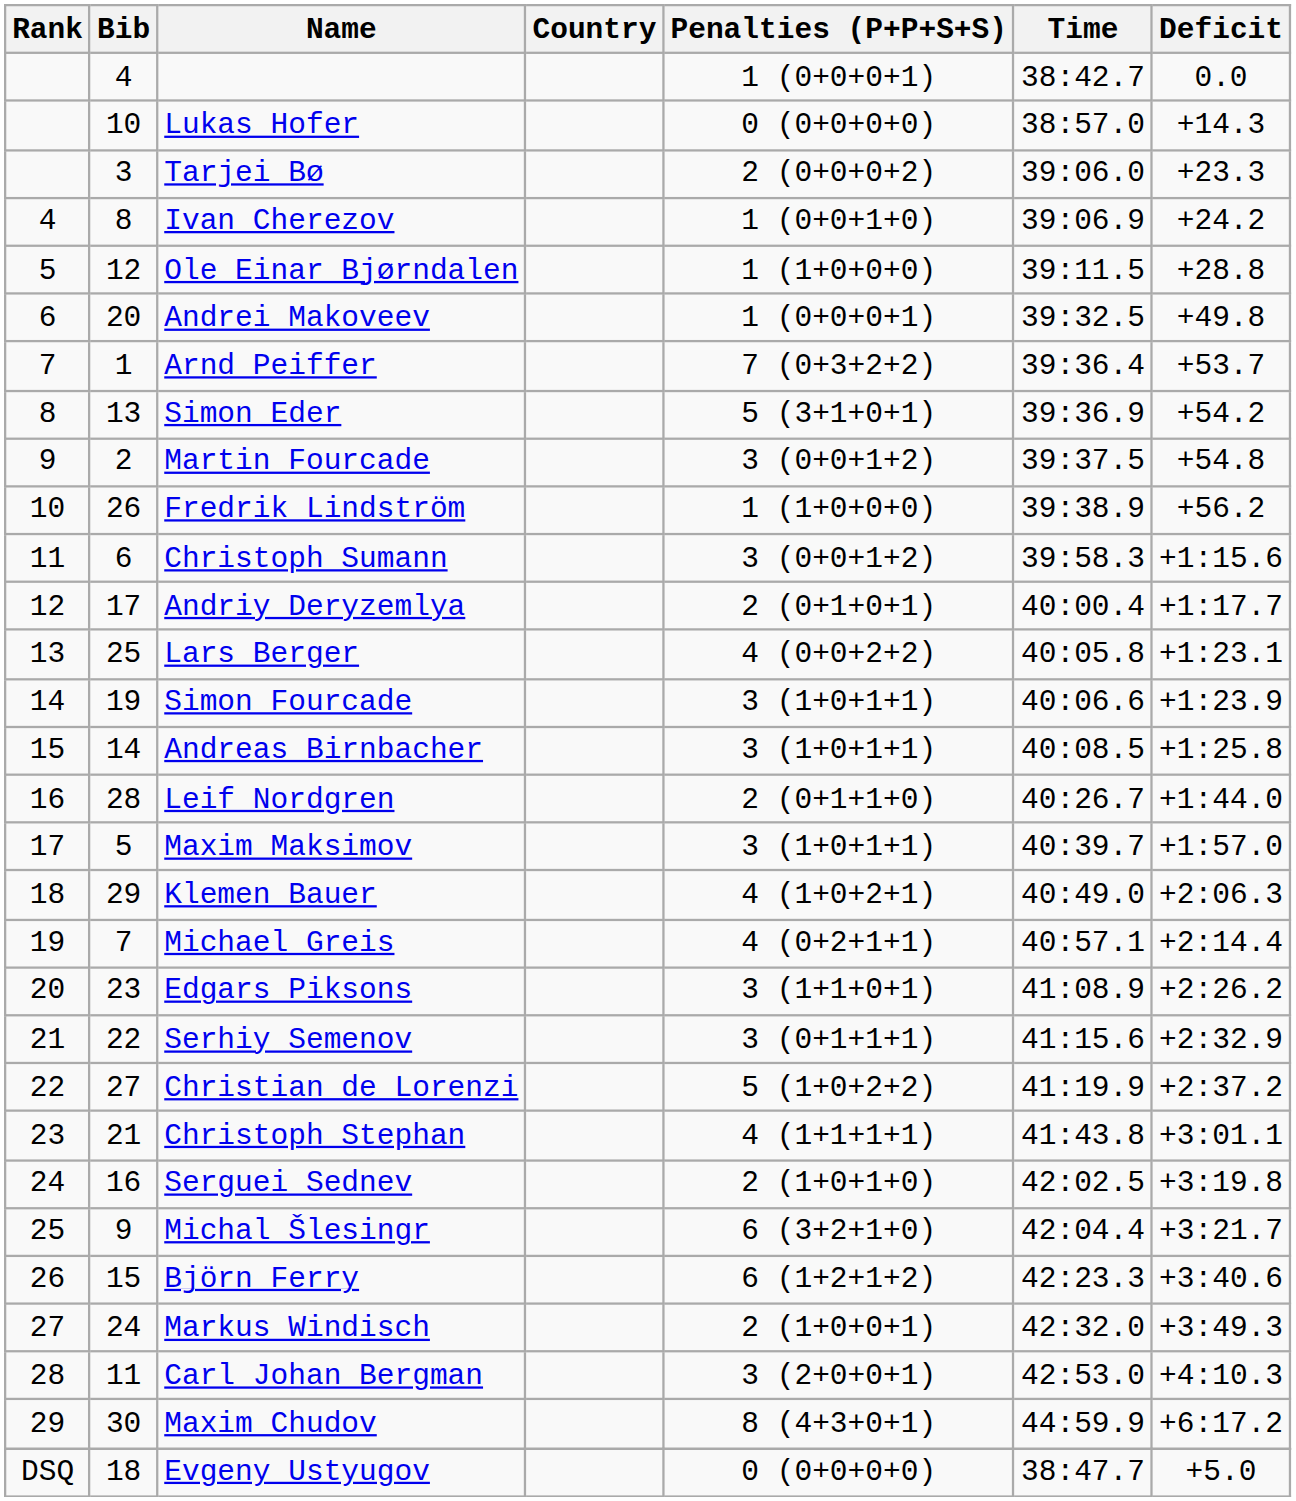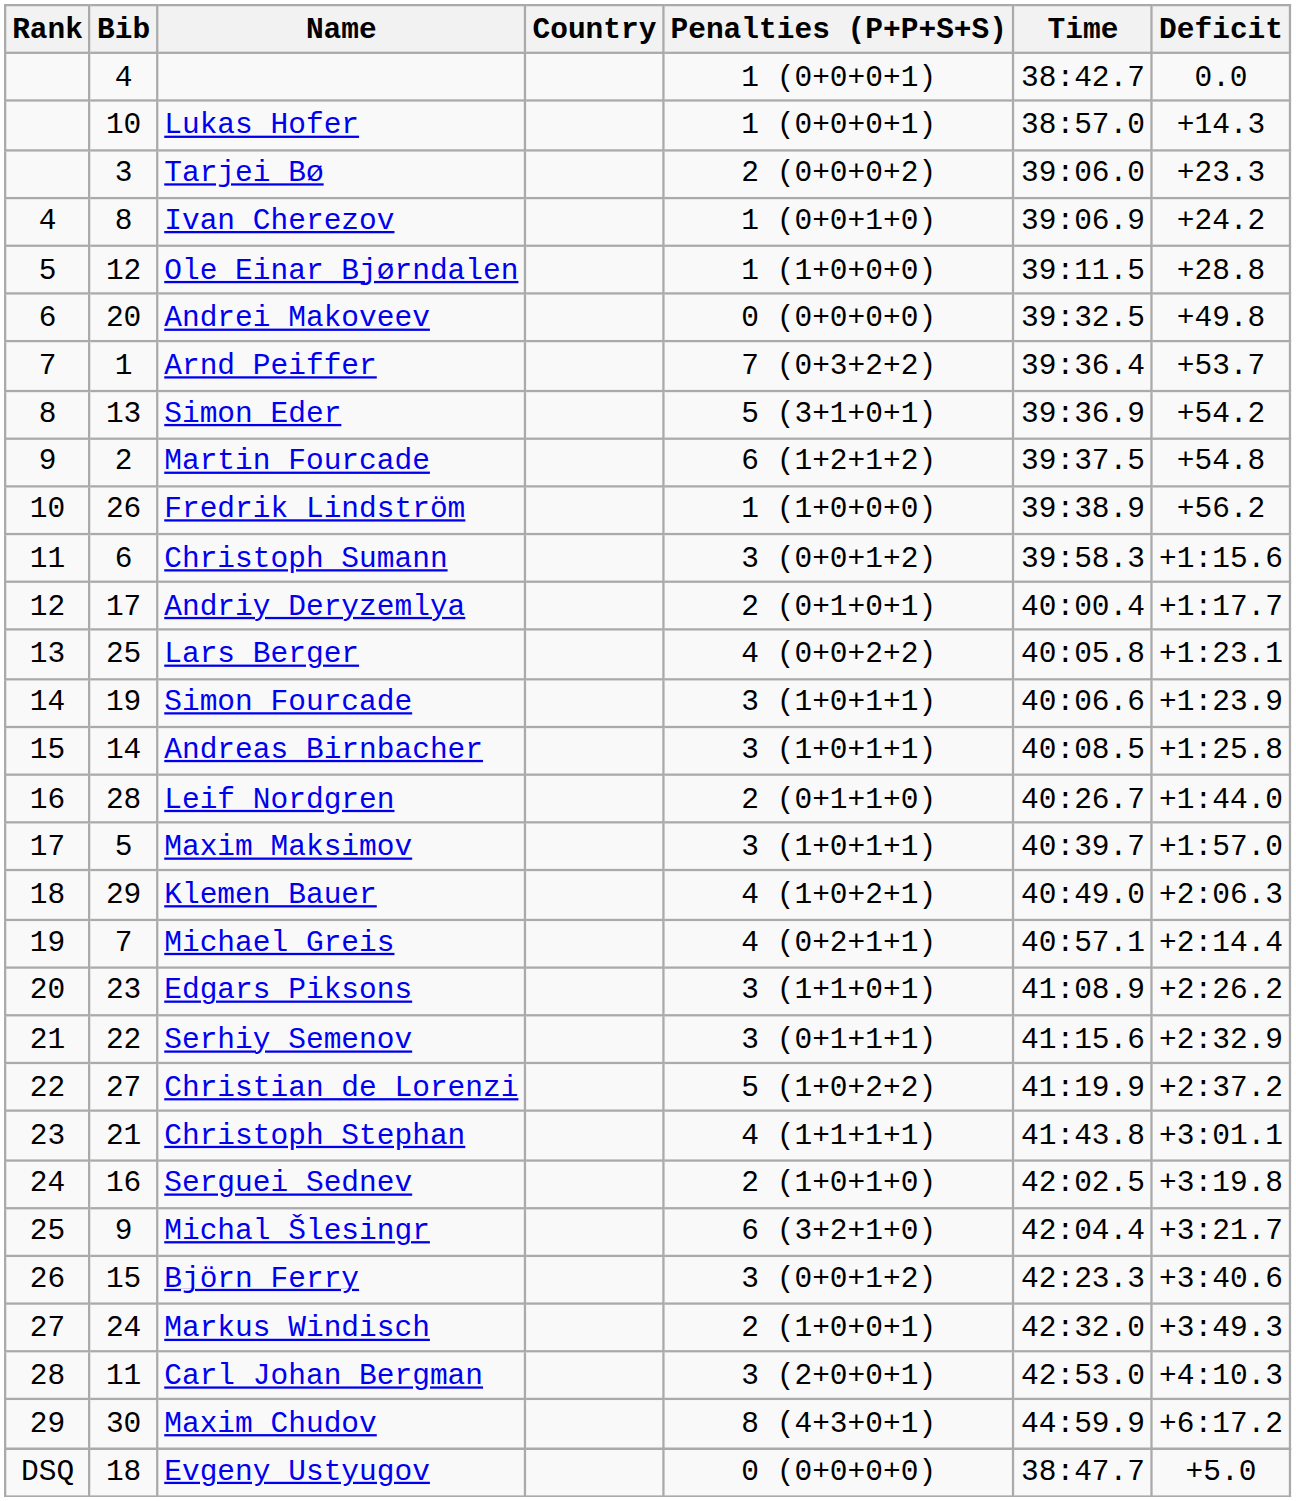Lukas Hofer | Penalties (P+P+S+S): 0 (0+0+0+0) -> 1 (0+0+0+1)
Andrei Makoveev | Penalties (P+P+S+S): 1 (0+0+0+1) -> 0 (0+0+0+0)
Martin Fourcade | Penalties (P+P+S+S): 3 (0+0+1+2) -> 6 (1+2+1+2)
Björn Ferry | Penalties (P+P+S+S): 6 (1+2+1+2) -> 3 (0+0+1+2)
